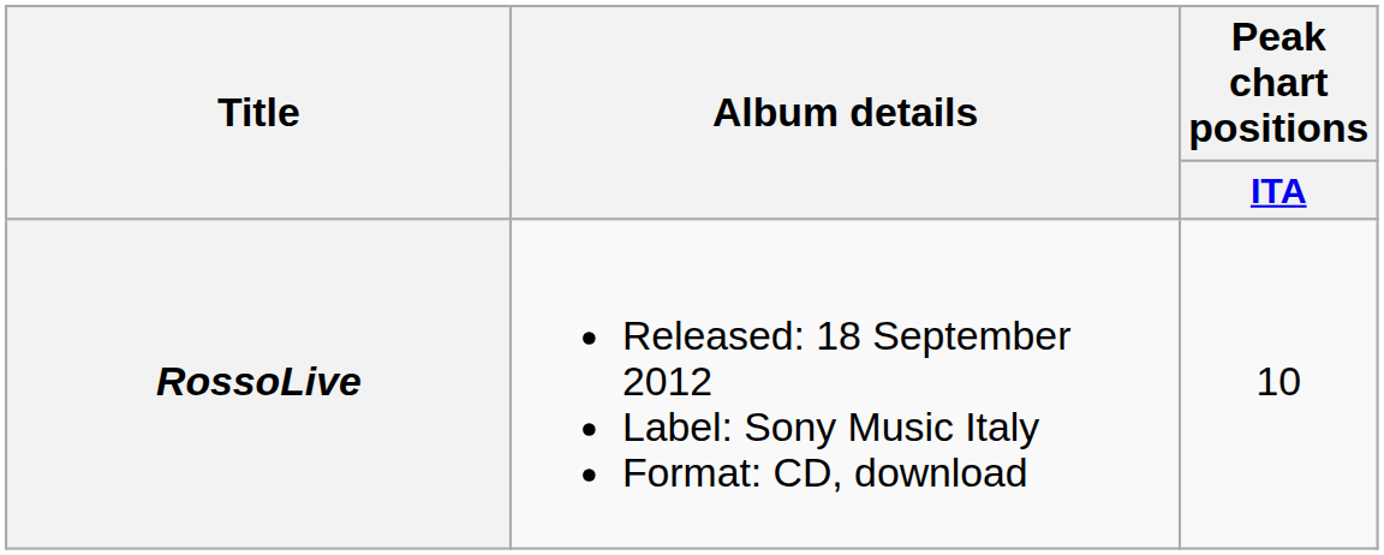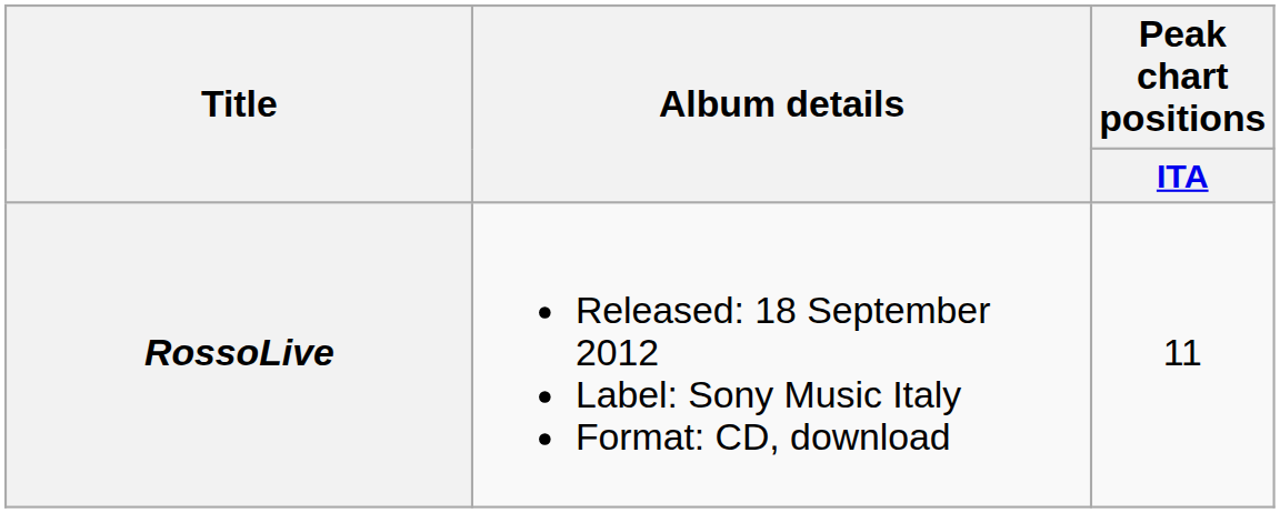RossoLive | Peak chart positions / ITA: 10 -> 11
